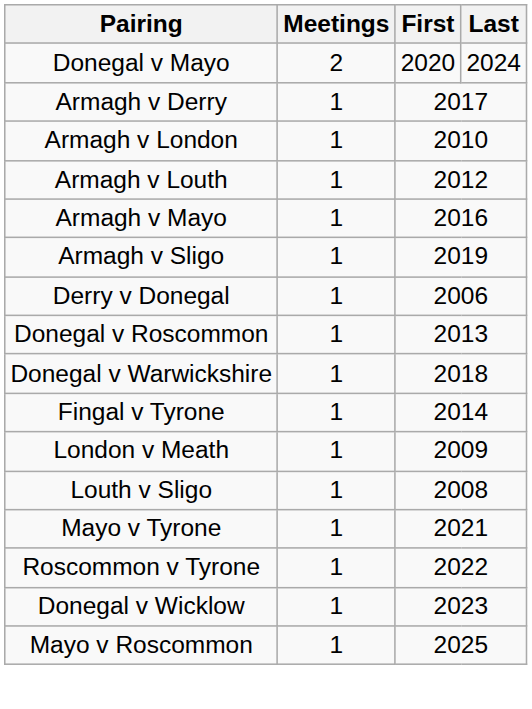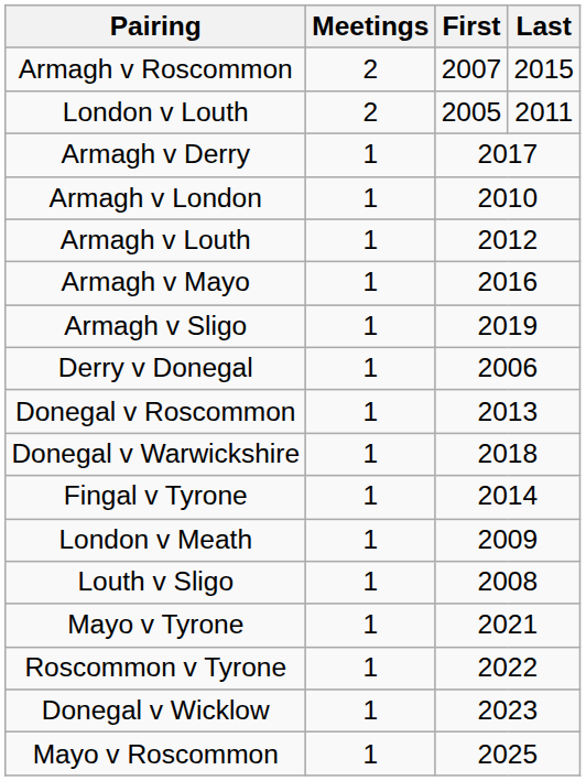+ row: Armagh v Roscommon | 2 | 2007 | 2015
- row: Donegal v Mayo | 2 | 2020 | 2024
+ row: London v Louth | 2 | 2005 | 2011
